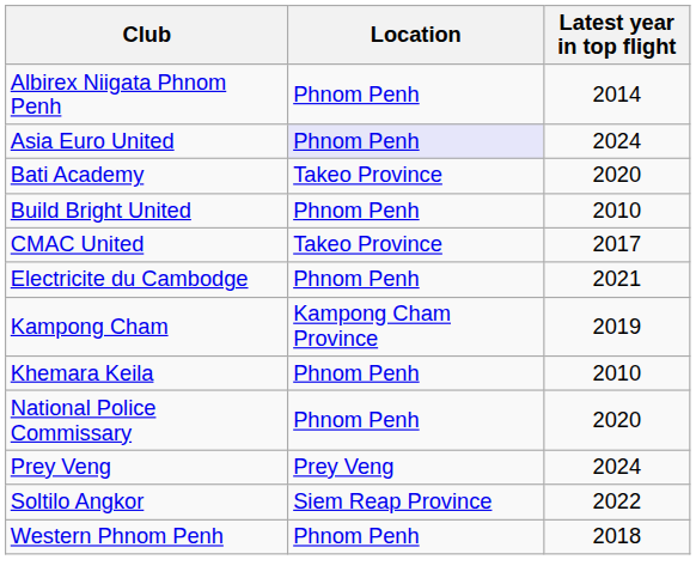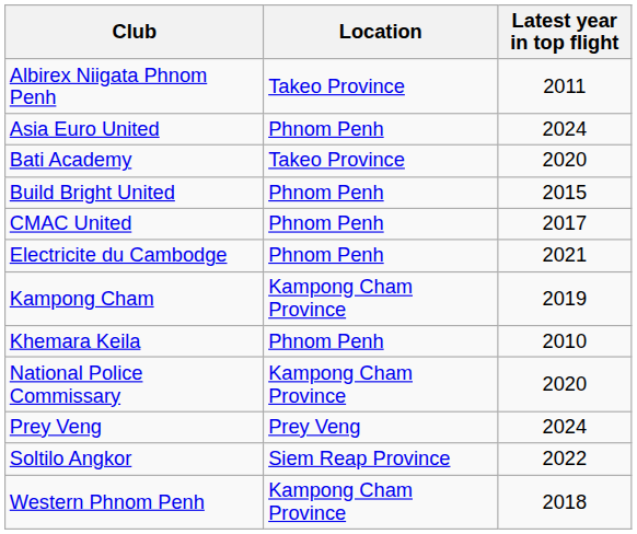Albirex Niigata Phnom Penh | Location: Phnom Penh -> Takeo Province
Albirex Niigata Phnom Penh | Latest year in top flight: 2014 -> 2011
Asia Euro United | Location: lavender background -> no background
Build Bright United | Latest year in top flight: 2010 -> 2015
CMAC United | Location: Takeo Province -> Phnom Penh
National Police Commissary | Location: Phnom Penh -> Kampong Cham Province
Western Phnom Penh | Location: Phnom Penh -> Kampong Cham Province
